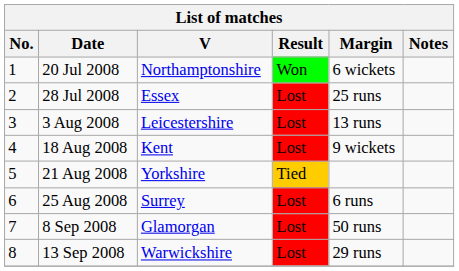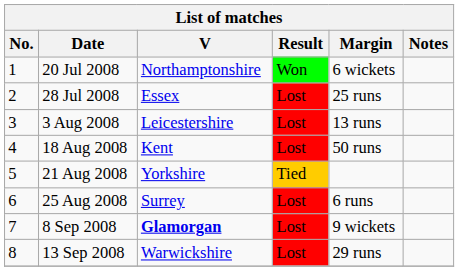18 Aug 2008 | Margin: 9 wickets -> 50 runs
8 Sep 2008 | V: normal -> bold
8 Sep 2008 | Margin: 50 runs -> 9 wickets
